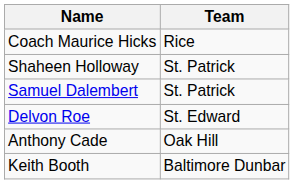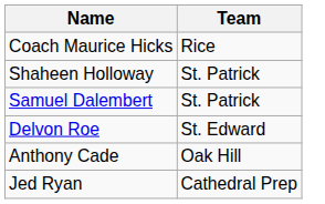- row: Keith Booth | Baltimore Dunbar
+ row: Jed Ryan | Cathedral Prep
